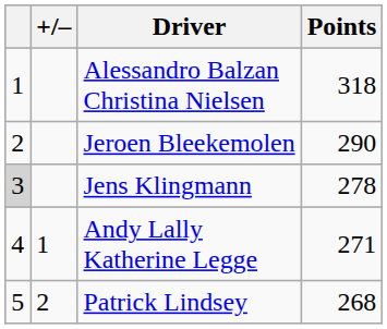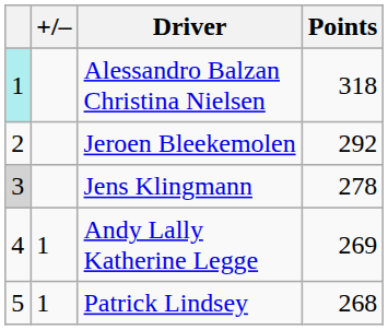Alessandro Balzan Christina Nielsen | column 1: no background -> paleturquoise background
Jeroen Bleekemolen | Points: 290 -> 292
Andy Lally Katherine Legge | Points: 271 -> 269
Patrick Lindsey | +/–: 2 -> 1
